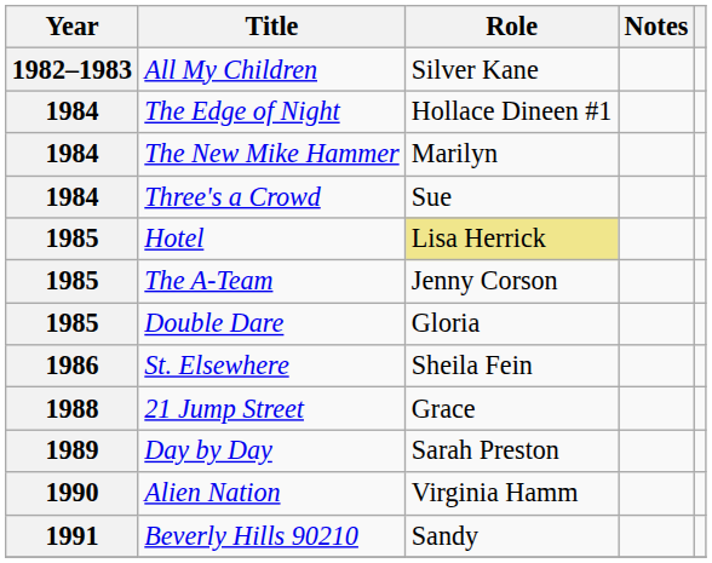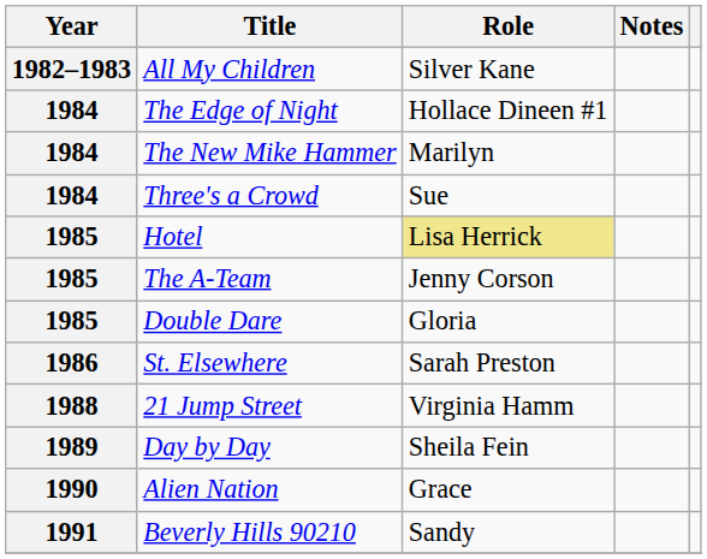St. Elsewhere | Role: Sheila Fein -> Sarah Preston
21 Jump Street | Role: Grace -> Virginia Hamm
Day by Day | Role: Sarah Preston -> Sheila Fein
Alien Nation | Role: Virginia Hamm -> Grace
